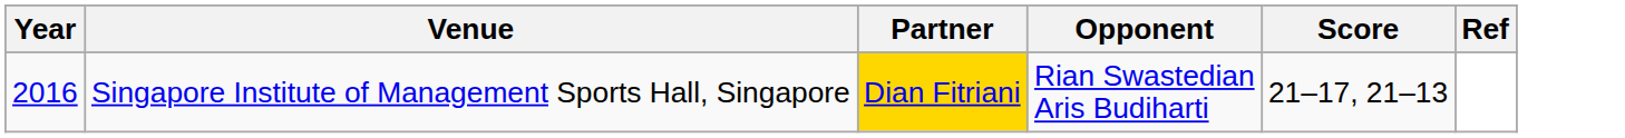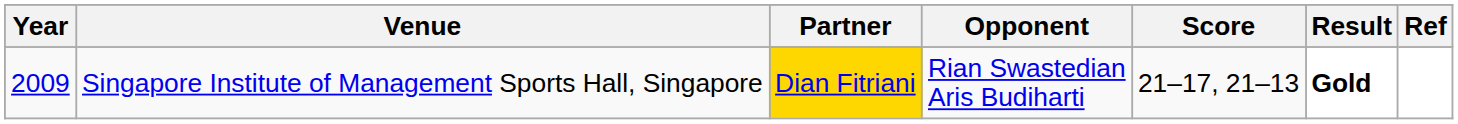+ column: Result | Gold
Singapore Institute of Management Sports Hall, Singapore | Year: 2016 -> 2009
